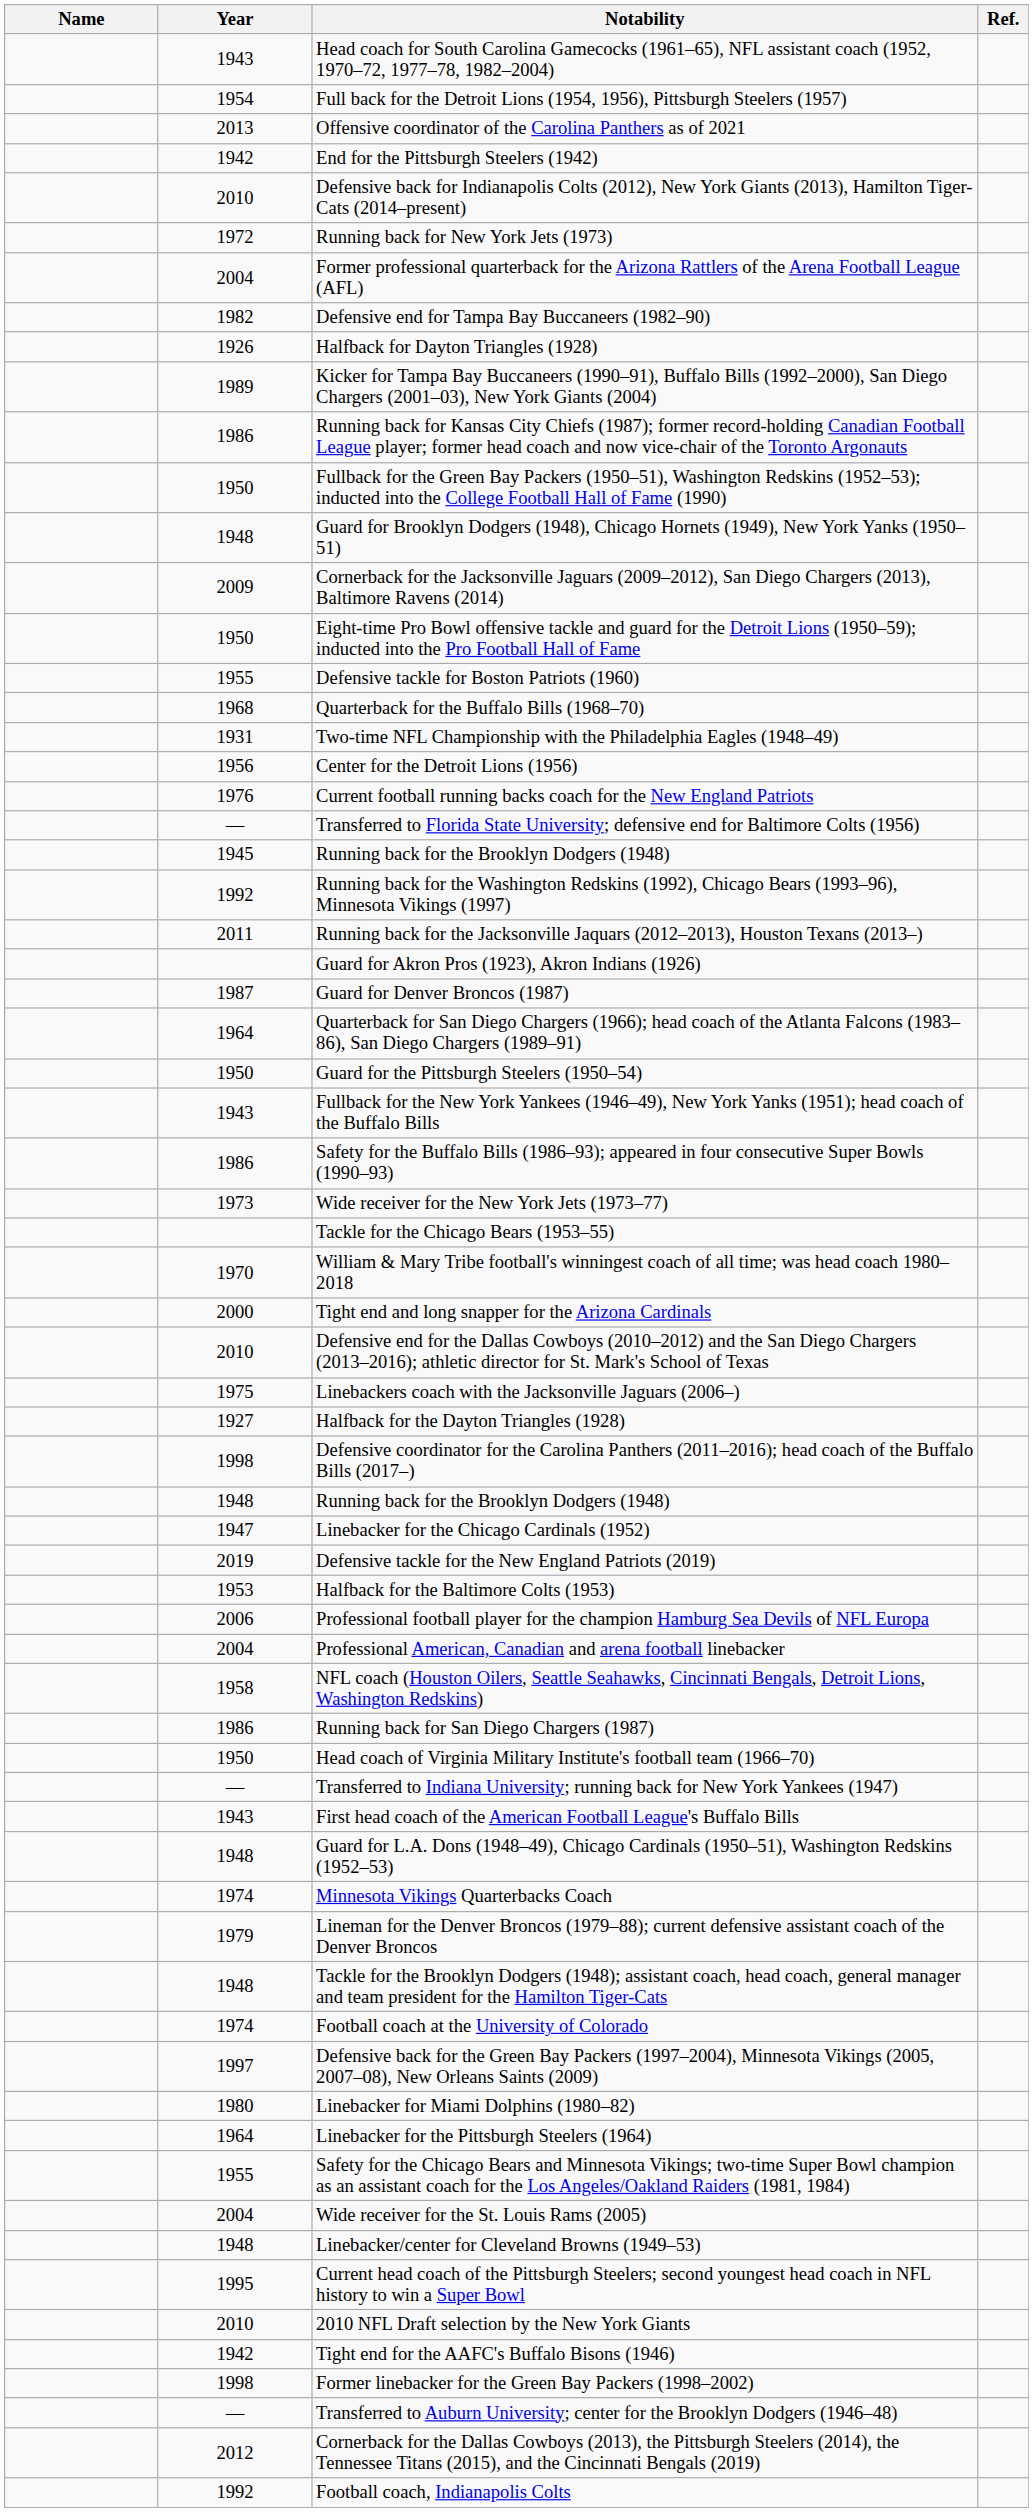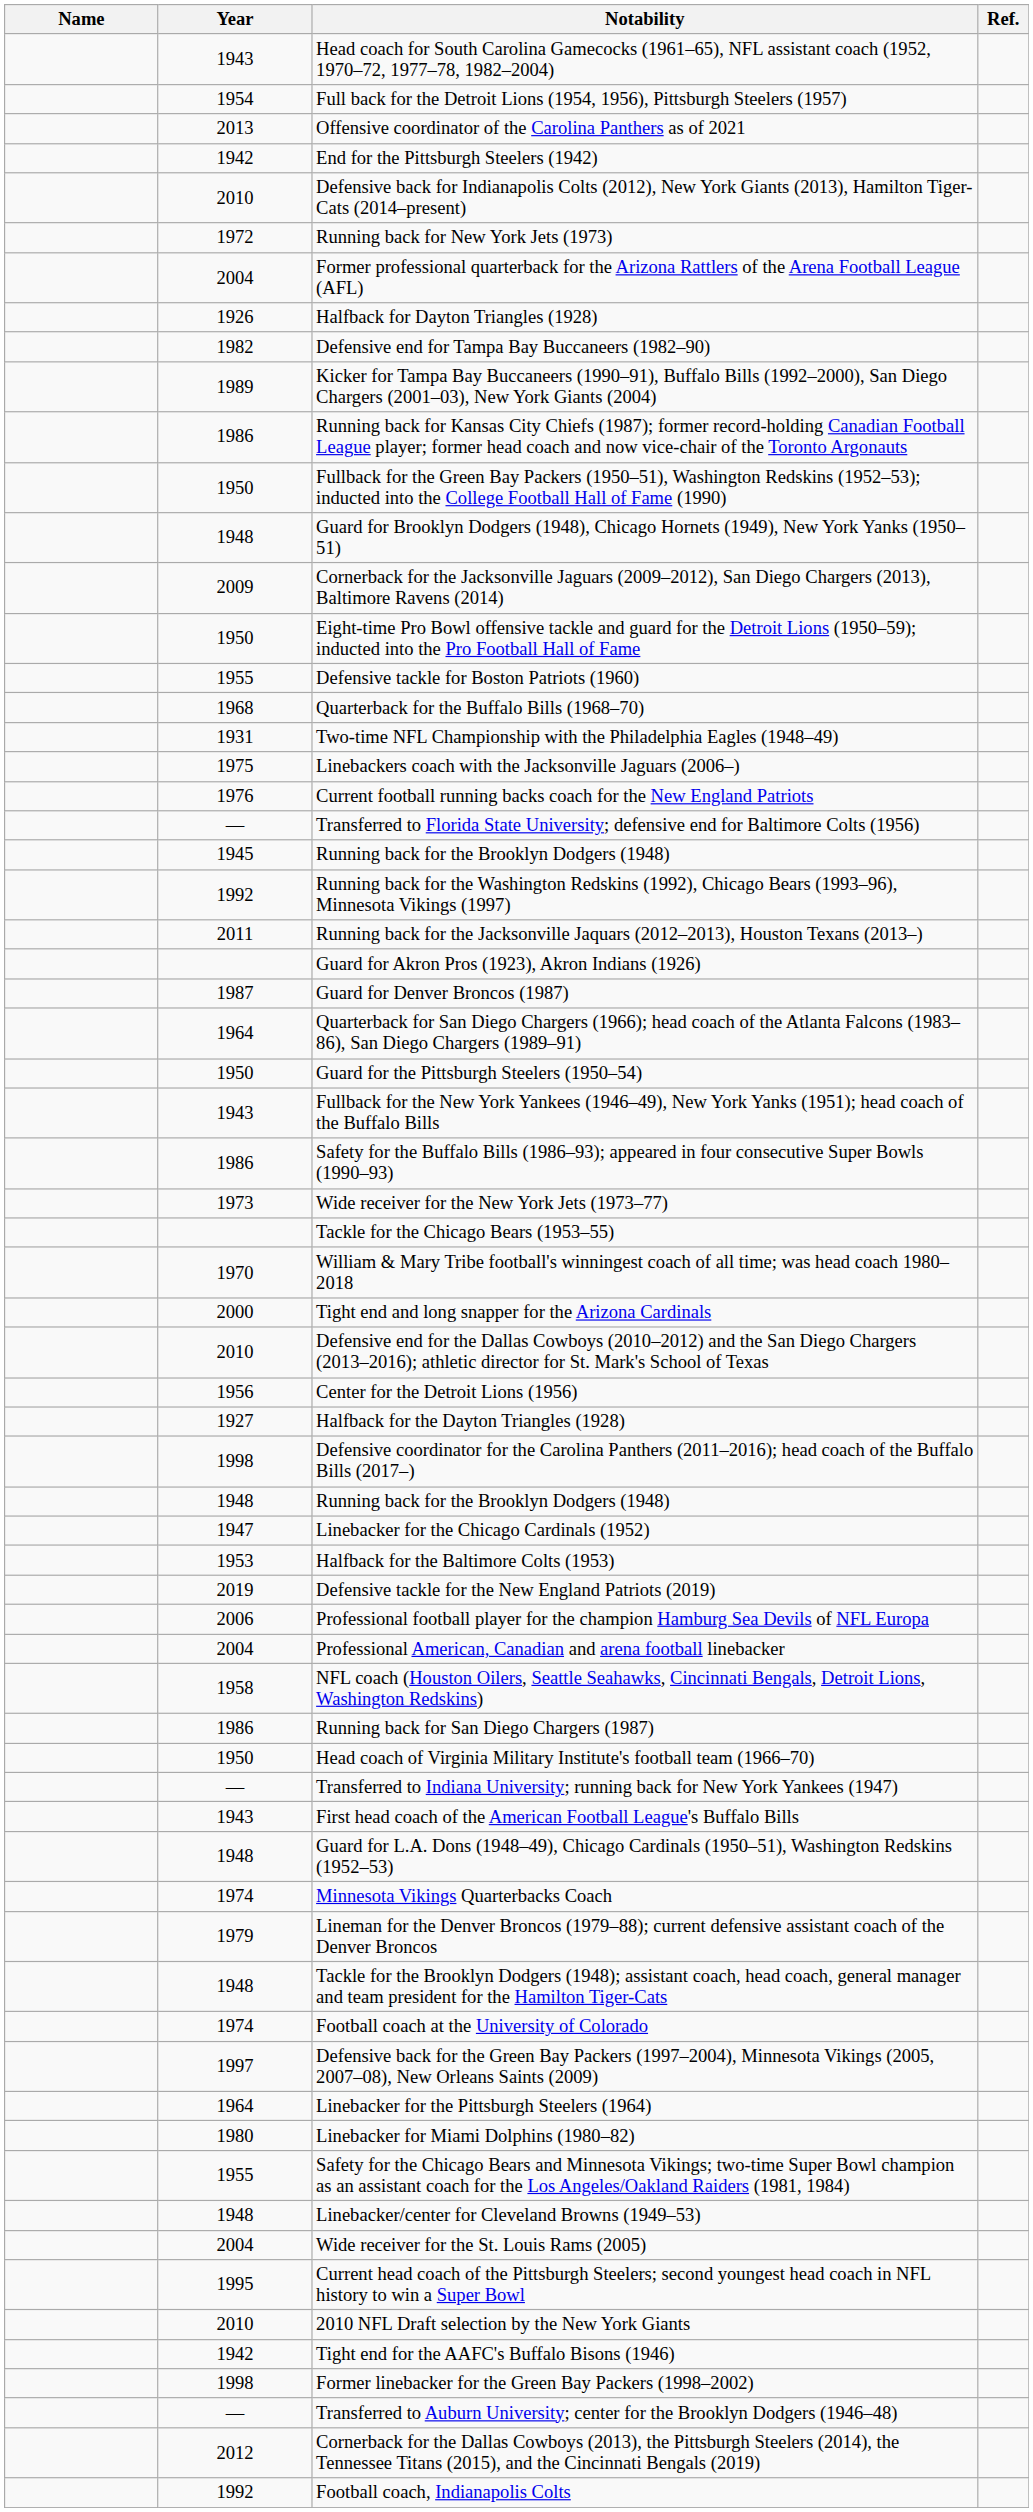rows swapped: Defensive end for Tampa Bay Buccaneers (1982–90) <-> Halfback for Dayton Triangles (1928)
rows swapped: Linebackers coach with the Jacksonville Jaguars (2006–) <-> Center for the Detroit Lions (1956)
rows swapped: Halfback for the Baltimore Colts (1953) <-> Defensive tackle for the New England Patriots (2019)
rows swapped: Linebacker for Miami Dolphins (1980–82) <-> Linebacker for the Pittsburgh Steelers (1964)
rows swapped: Wide receiver for the St. Louis Rams (2005) <-> Linebacker/center for Cleveland Browns (1949–53)
